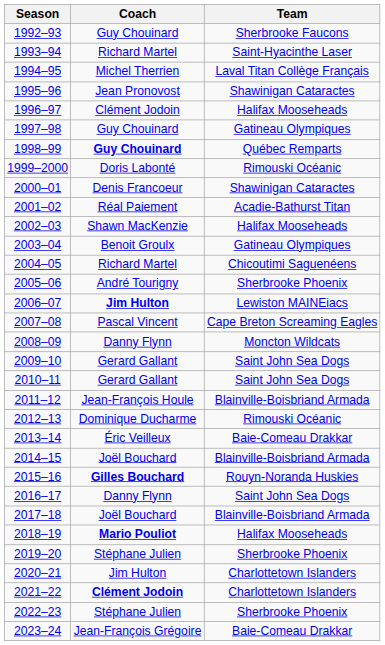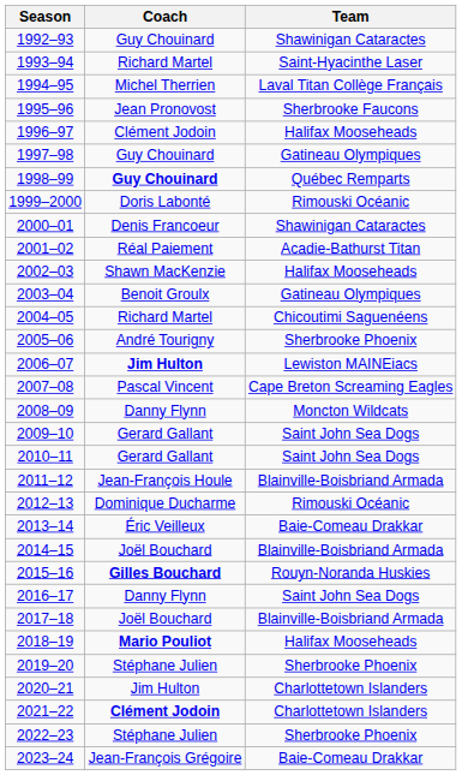1992–93 | Team: Sherbrooke Faucons -> Shawinigan Cataractes
1995–96 | Team: Shawinigan Cataractes -> Sherbrooke Faucons
